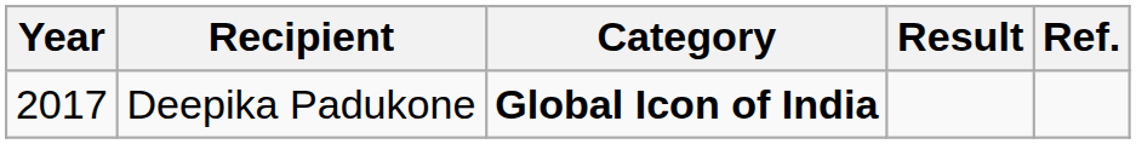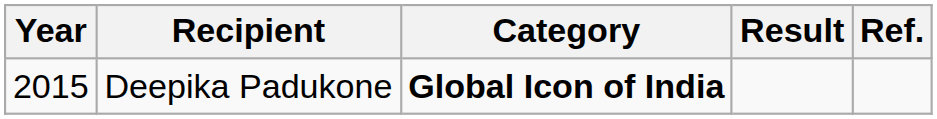Deepika Padukone | Year: 2017 -> 2015
